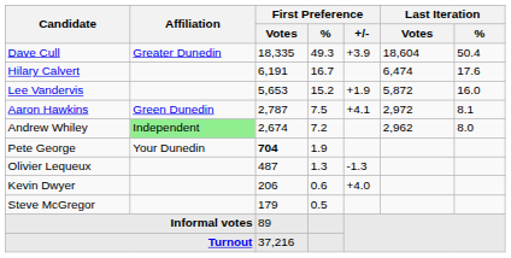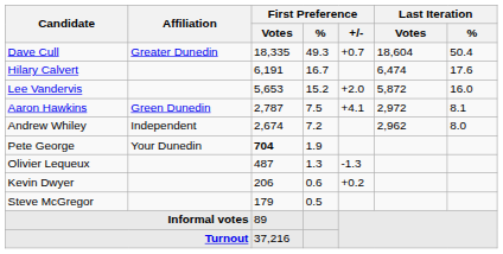Dave Cull | First Preference / +/-: +3.9 -> +0.7
Lee Vandervis | First Preference / +/-: +1.9 -> +2.0
Andrew Whiley | Affiliation: lightgreen background -> no background
Kevin Dwyer | First Preference / +/-: +4.0 -> +0.2
